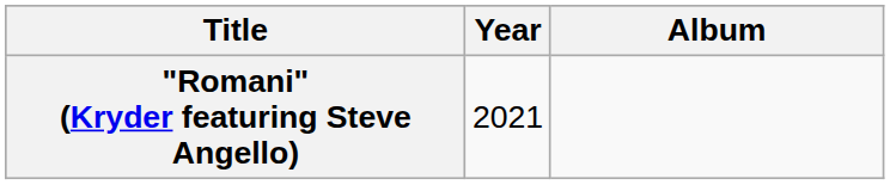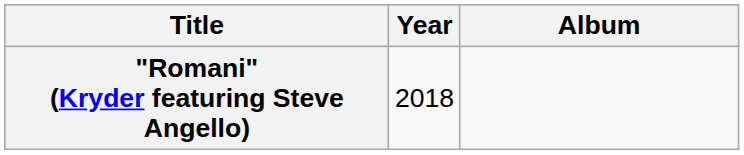"Romani" (Kryder featuring Steve Angello) | Year: 2021 -> 2018
